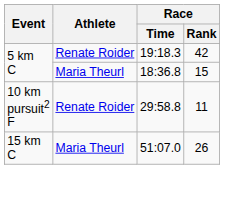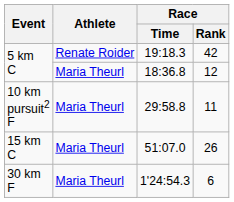18:36.8 | Race / Rank: 15 -> 12
29:58.8 | Athlete: Renate Roider -> Maria Theurl
+ row: 30 km F | Maria Theurl | 1'24:54.3 | 6
